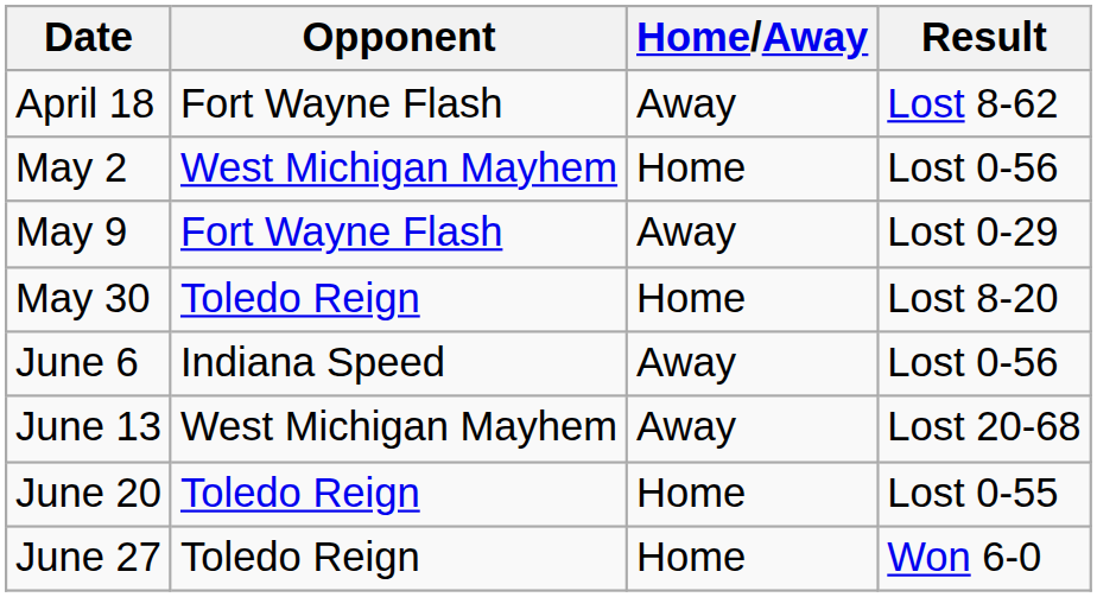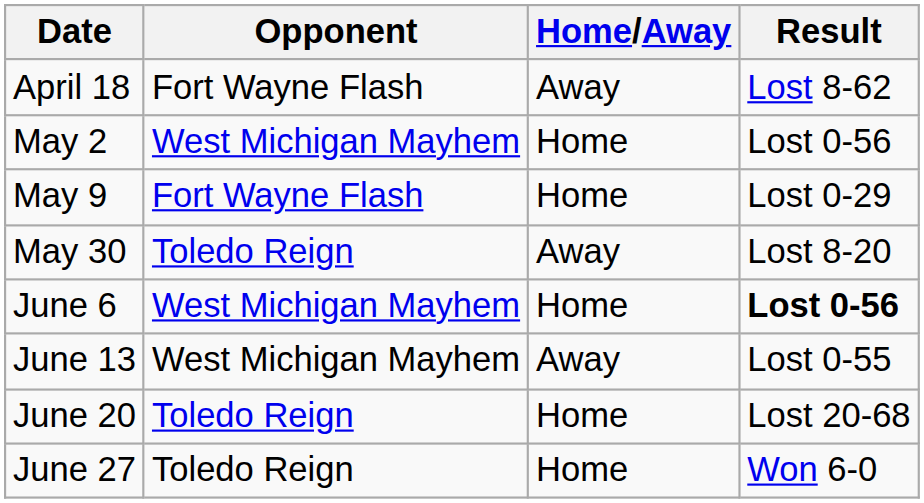May 9 | Home/Away: Away -> Home
May 30 | Home/Away: Home -> Away
June 6 | Opponent: Indiana Speed -> West Michigan Mayhem
June 6 | Home/Away: Away -> Home
June 6 | Result: normal -> bold
June 13 | Result: Lost 20-68 -> Lost 0-55
June 20 | Result: Lost 0-55 -> Lost 20-68
